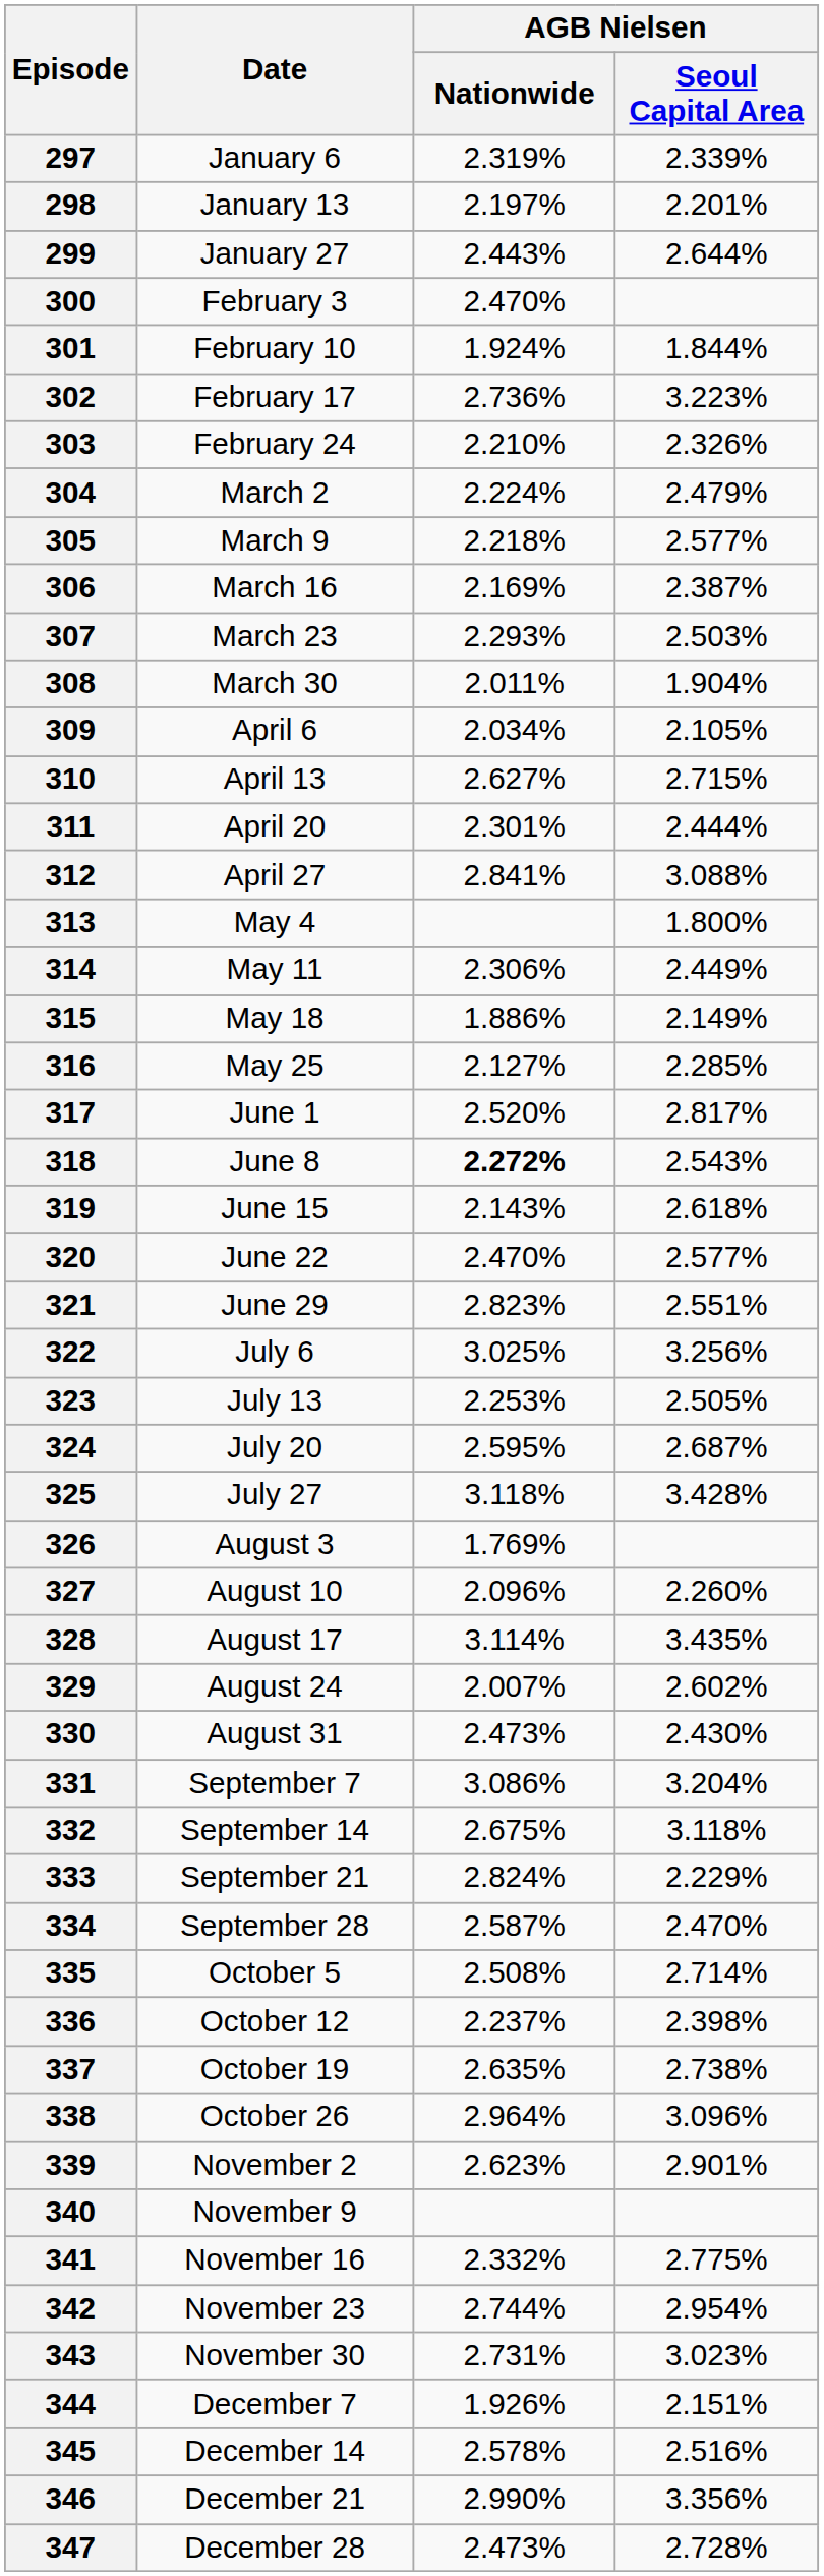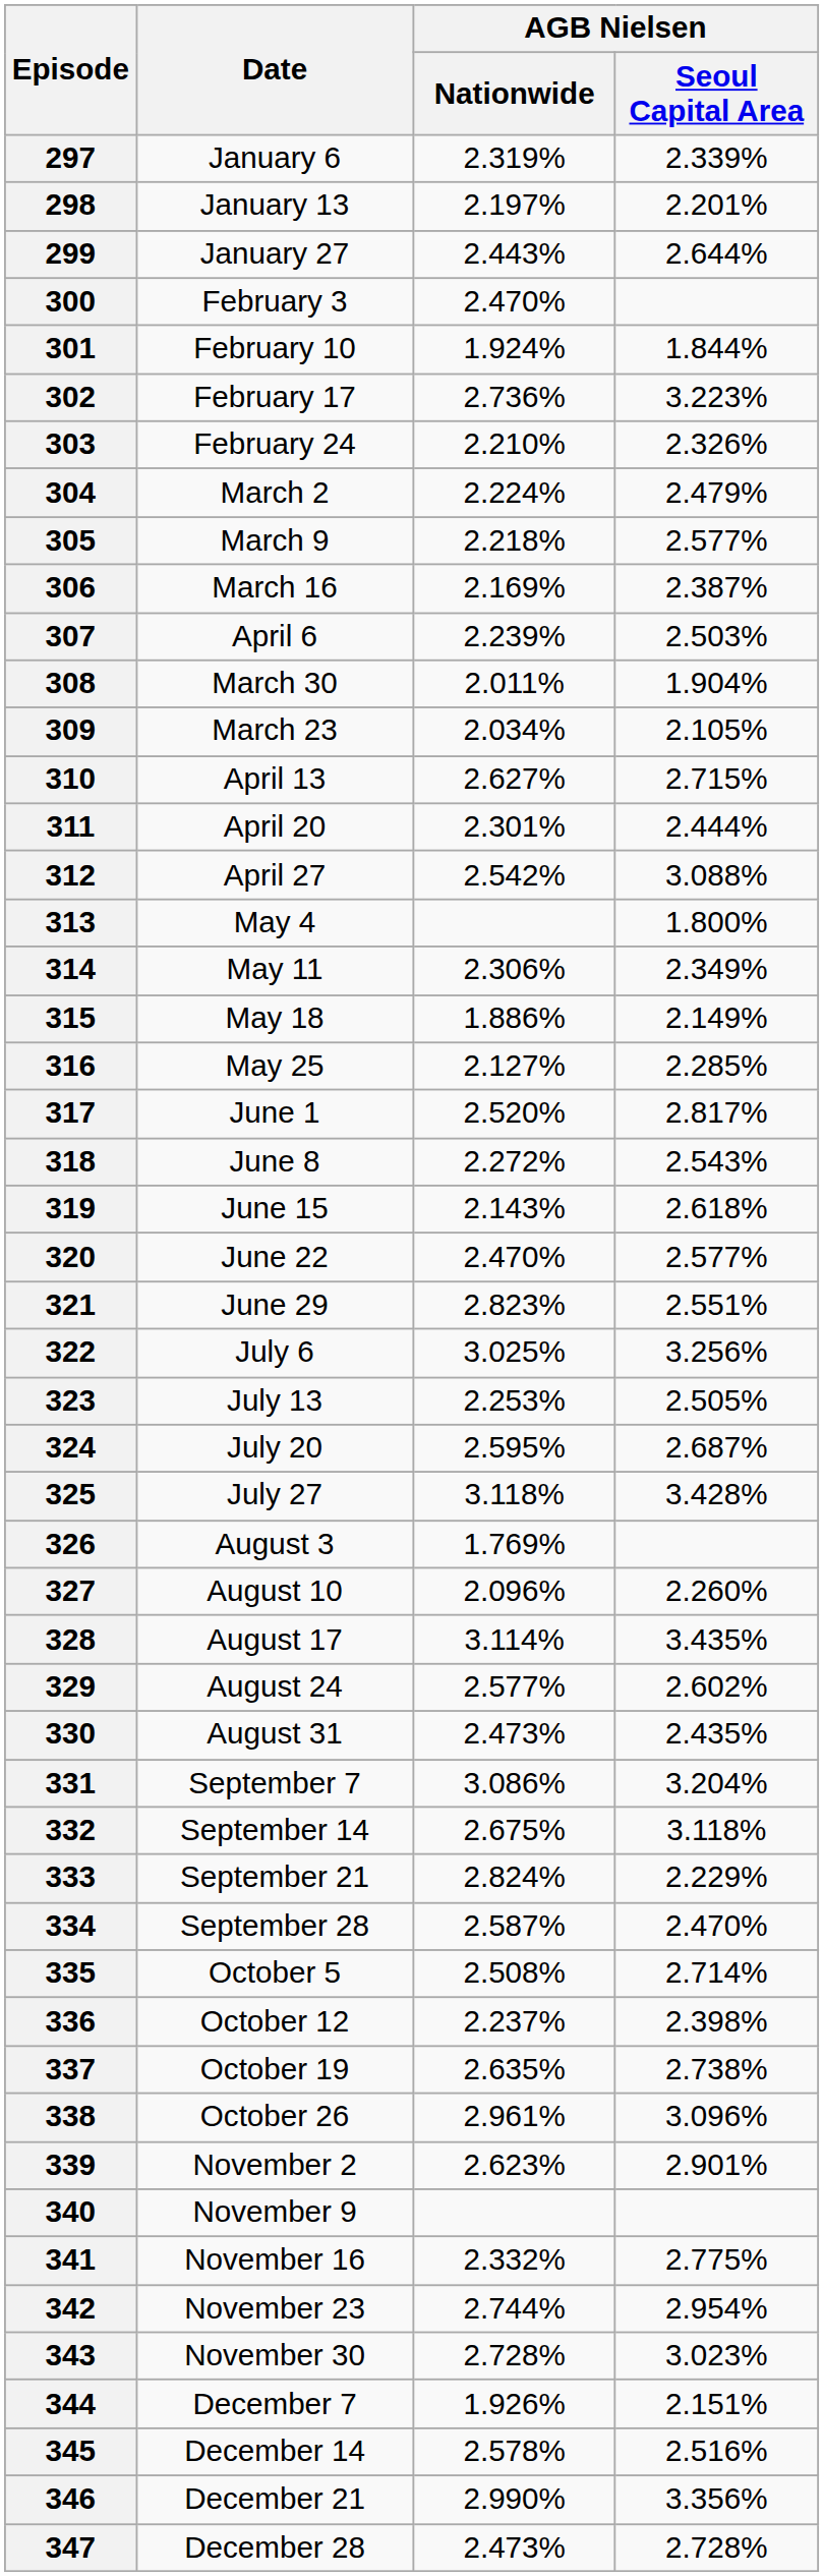307 | Date: March 23 -> April 6
307 | AGB Nielsen / Nationwide: 2.293% -> 2.239%
309 | Date: April 6 -> March 23
312 | AGB Nielsen / Nationwide: 2.841% -> 2.542%
314 | AGB Nielsen / Seoul Capital Area: 2.449% -> 2.349%
318 | AGB Nielsen / Nationwide: bold -> normal
329 | AGB Nielsen / Nationwide: 2.007% -> 2.577%
330 | AGB Nielsen / Seoul Capital Area: 2.430% -> 2.435%
338 | AGB Nielsen / Nationwide: 2.964% -> 2.961%
343 | AGB Nielsen / Nationwide: 2.731% -> 2.728%
